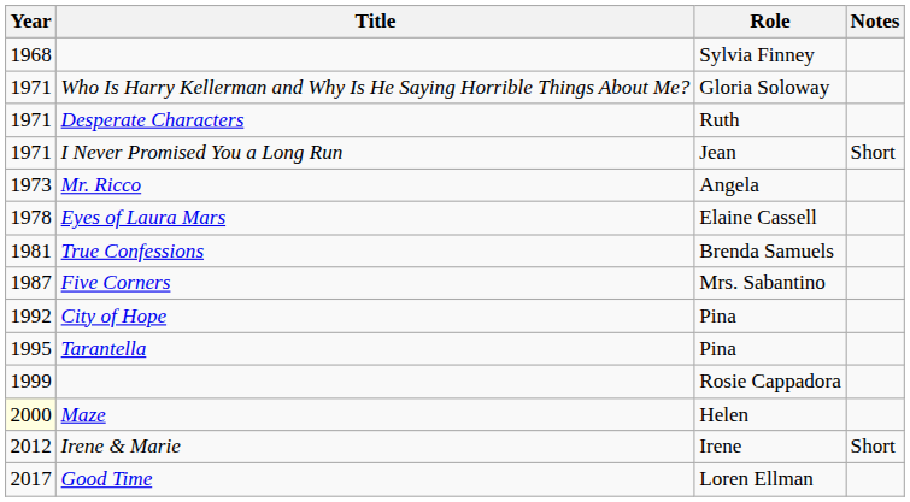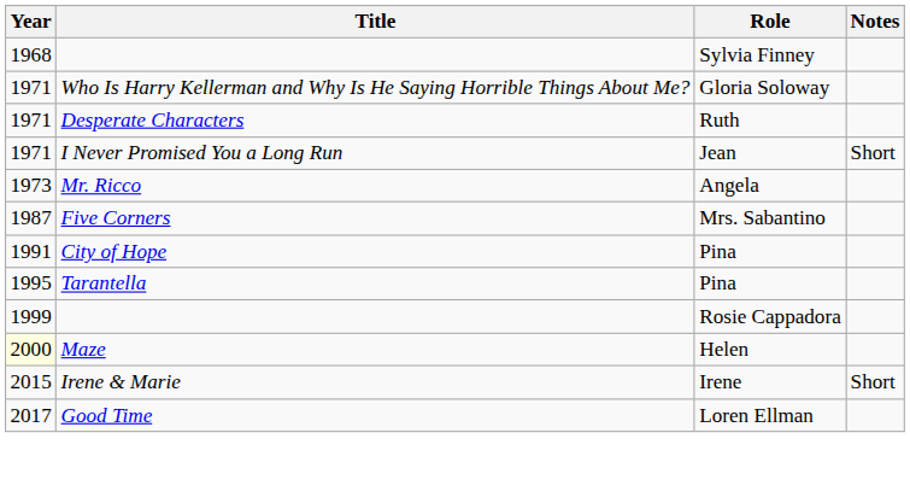- row: 1978 | Eyes of Laura Mars | Elaine Cassell
- row: 1981 | True Confessions | Brenda Samuels
City of Hope | Year: 1992 -> 1991
Irene & Marie | Year: 2012 -> 2015
